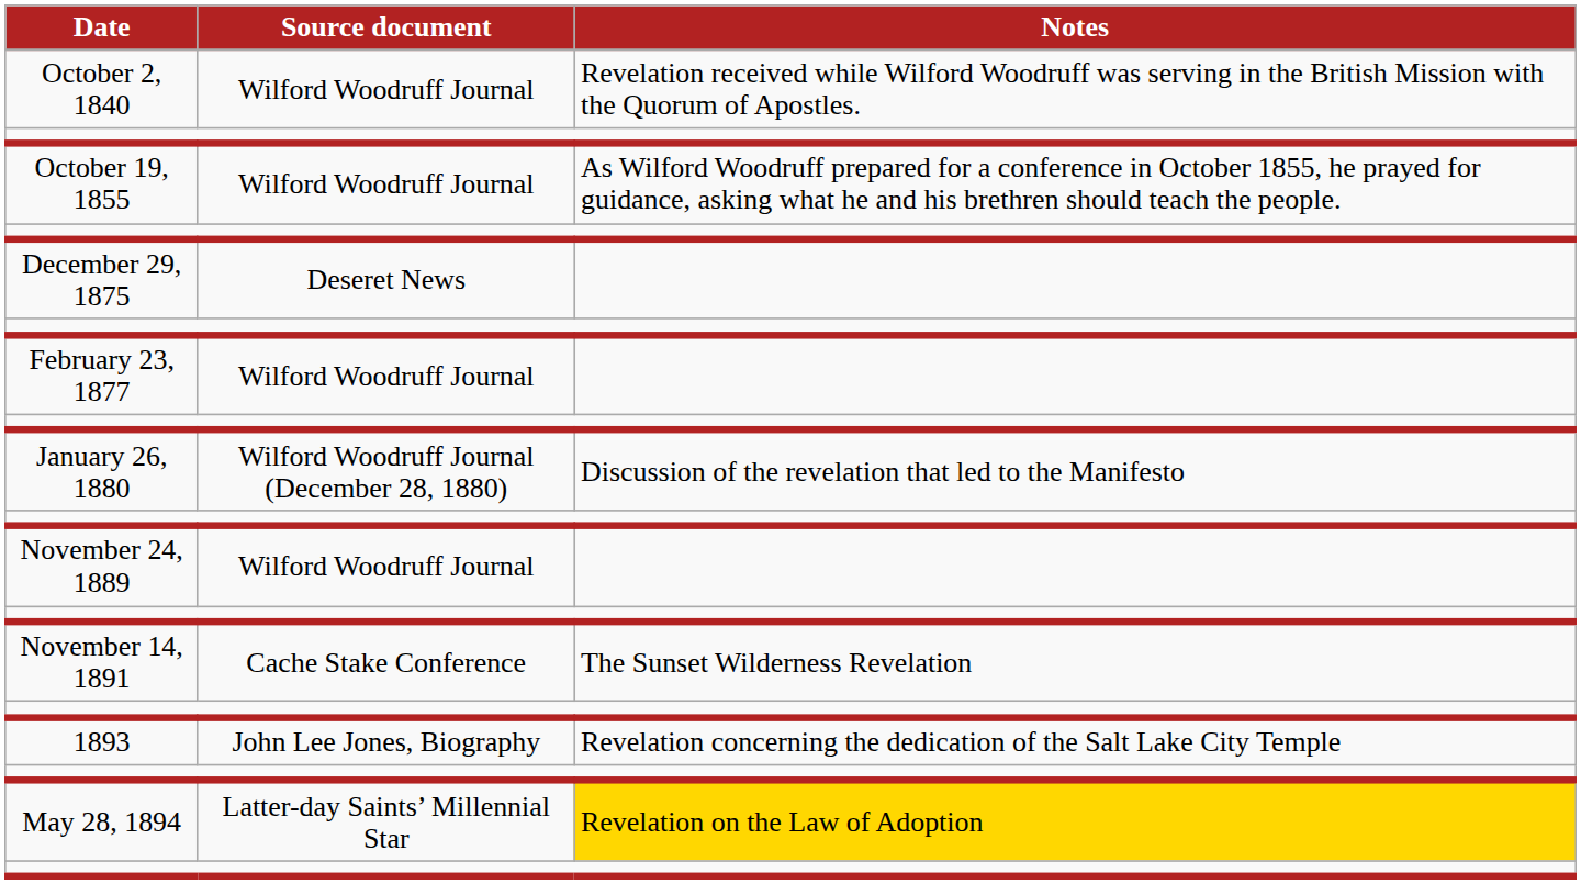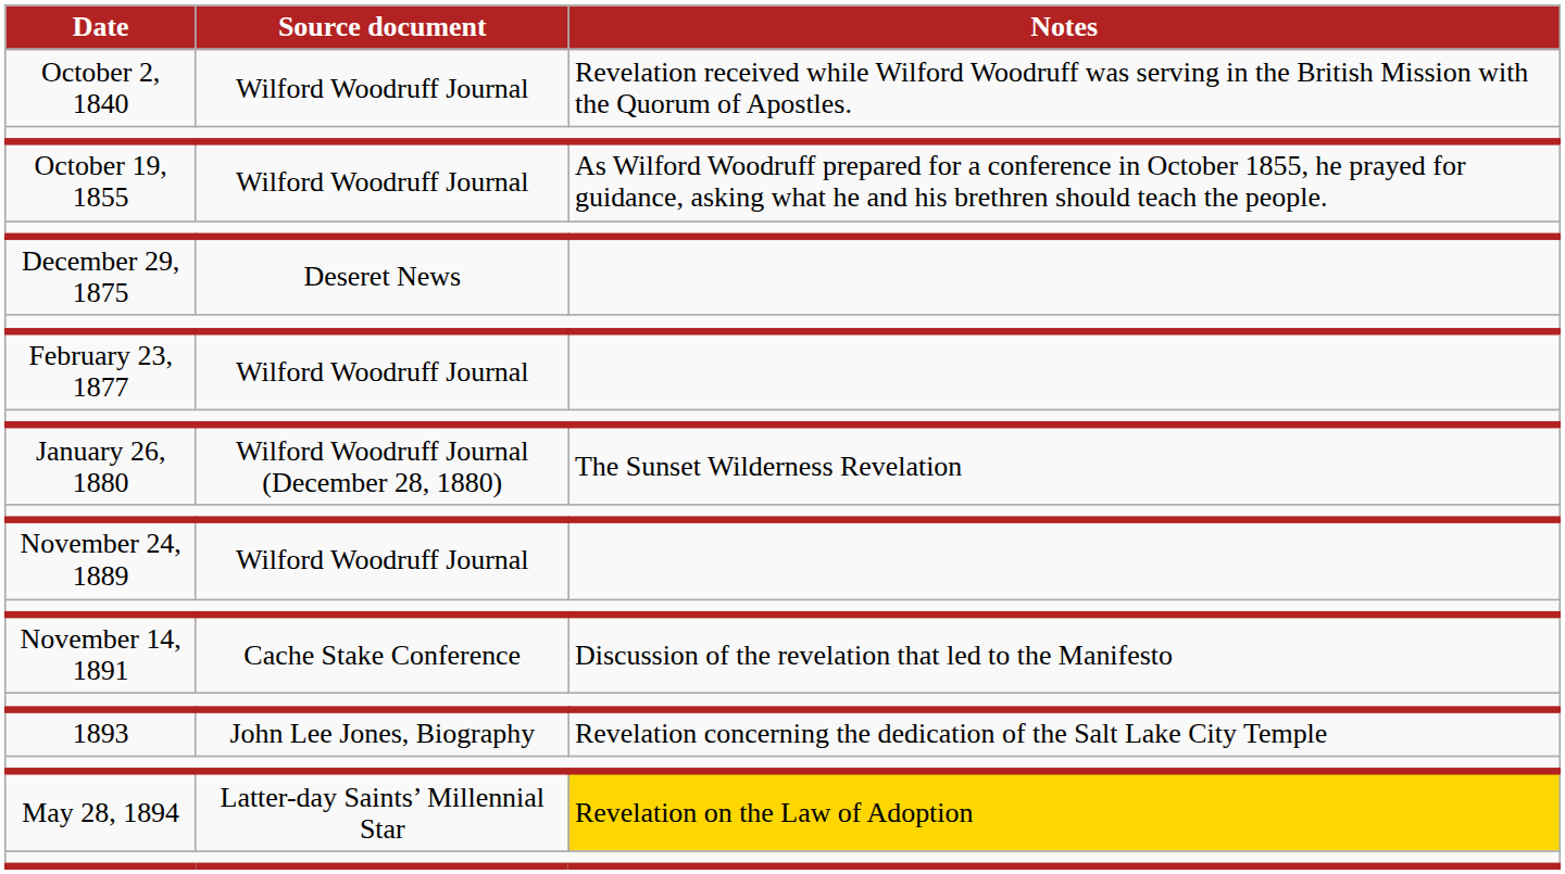January 26, 1880 | Notes: Discussion of the revelation that led to the Manifesto -> The Sunset Wilderness Revelation
November 14, 1891 | Notes: The Sunset Wilderness Revelation -> Discussion of the revelation that led to the Manifesto
